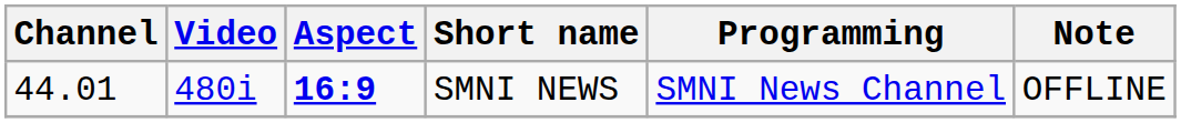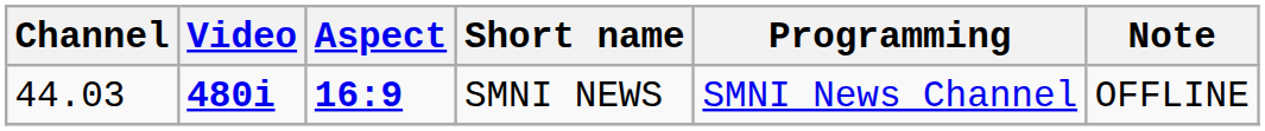SMNI NEWS | Channel: 44.01 -> 44.03
SMNI NEWS | Video: normal -> bold
